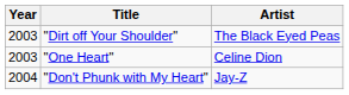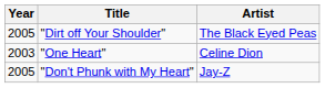"Dirt off Your Shoulder" | Year: 2003 -> 2005
"Don't Phunk with My Heart" | Year: 2004 -> 2005
